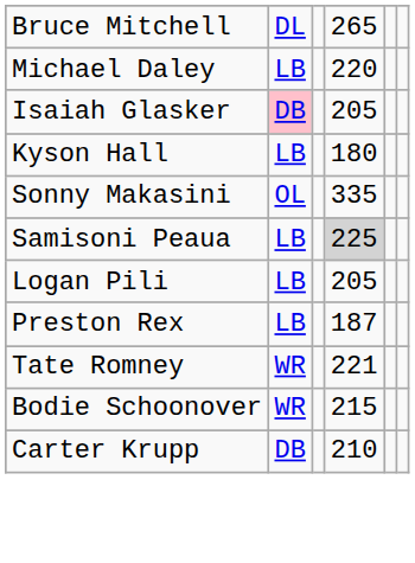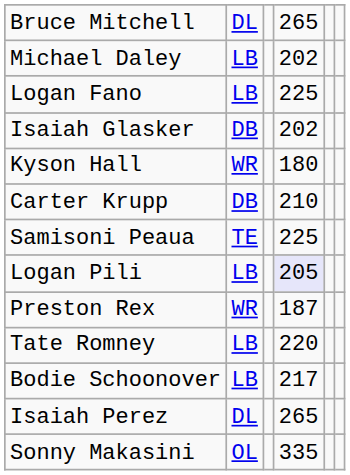Michael Daley | column 4: 220 -> 202
+ row: Logan Fano | LB | 225
Isaiah Glasker | column 2: pink background -> no background
Isaiah Glasker | column 4: 205 -> 202
Kyson Hall | column 2: LB -> WR
rows swapped: Sonny Makasini <-> Carter Krupp
Samisoni Peaua | column 2: LB -> TE
Samisoni Peaua | column 4: lightgrey background -> no background
Logan Pili | column 4: no background -> lavender background
Preston Rex | column 2: LB -> WR
Tate Romney | column 2: WR -> LB
Tate Romney | column 4: 221 -> 220
Bodie Schoonover | column 2: WR -> LB
Bodie Schoonover | column 4: 215 -> 217
+ row: Isaiah Perez | DL | 265
